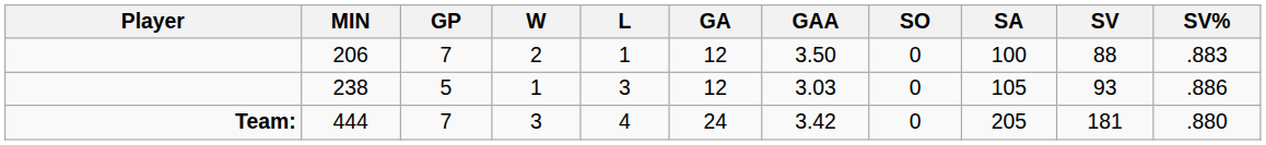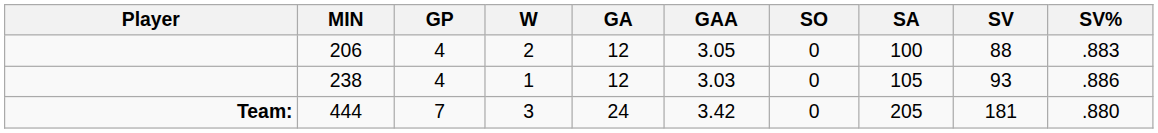- column: L | 1 | 3 | 4
206 | GP: 7 -> 4
206 | GAA: 3.50 -> 3.05
238 | GP: 5 -> 4
